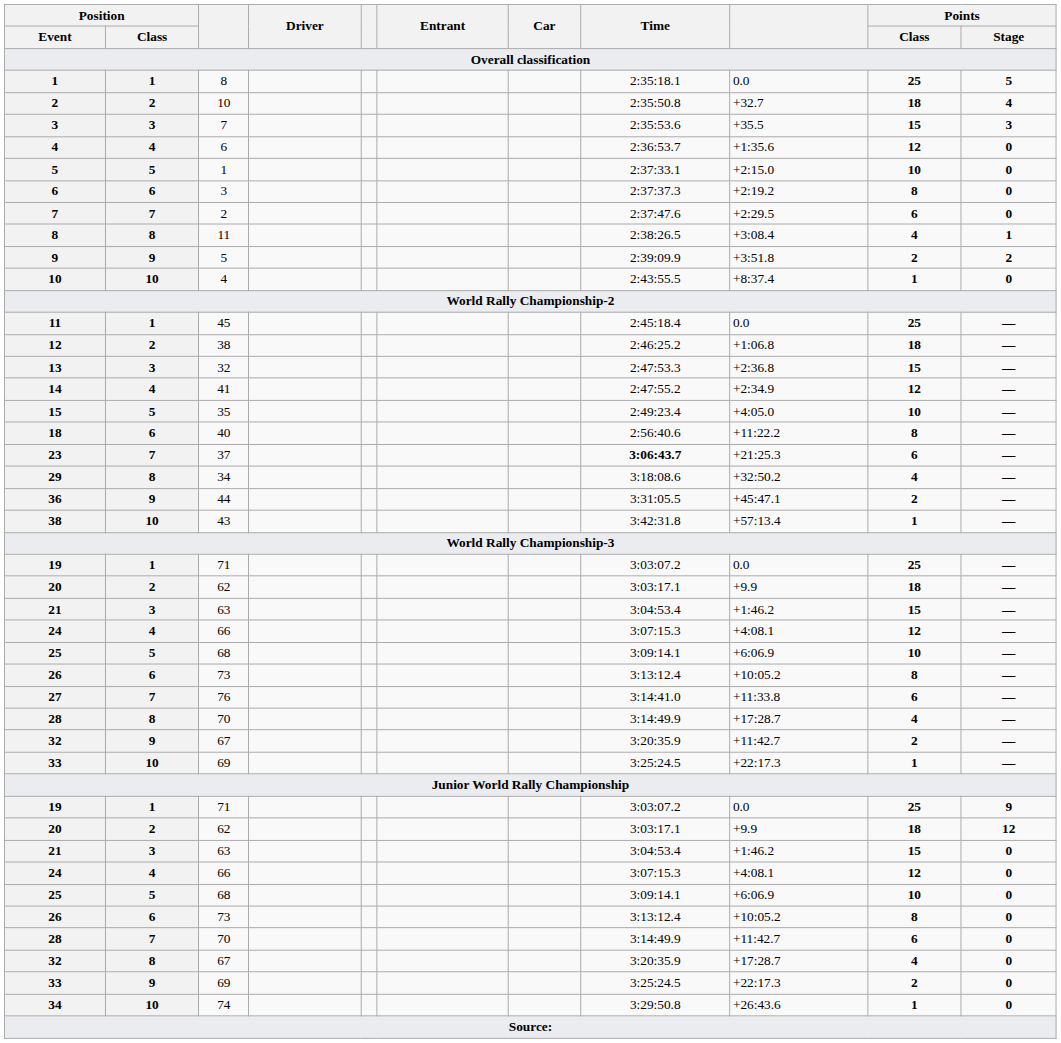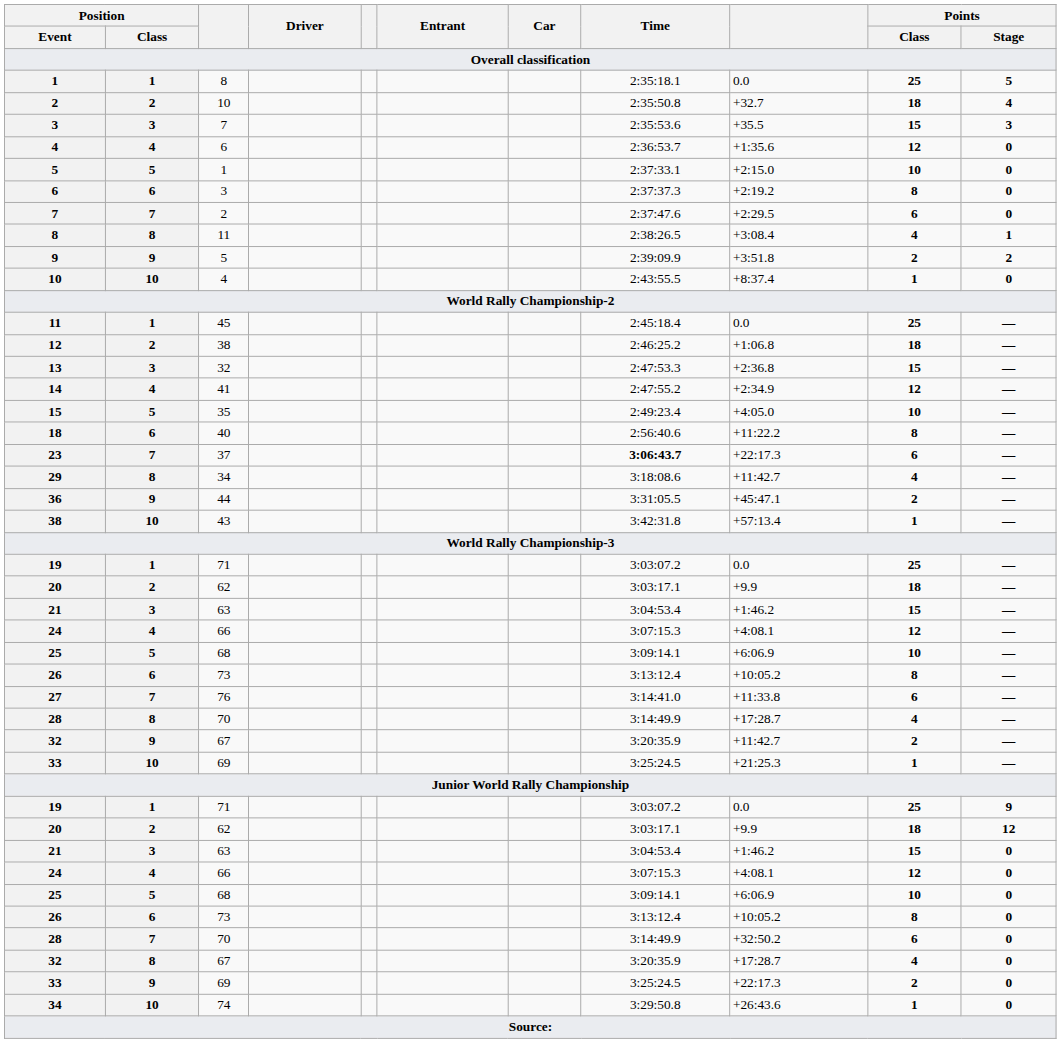23 | column 9: +21:25.3 -> +22:17.3
29 | column 9: +32:50.2 -> +11:42.7
33 / 10 | column 9: +22:17.3 -> +21:25.3
28 / 7 | column 9: +11:42.7 -> +32:50.2
